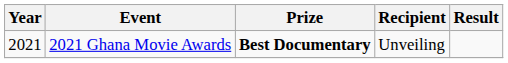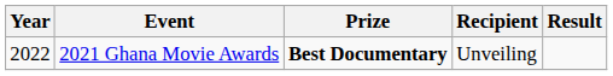2021 Ghana Movie Awards | Year: 2021 -> 2022
